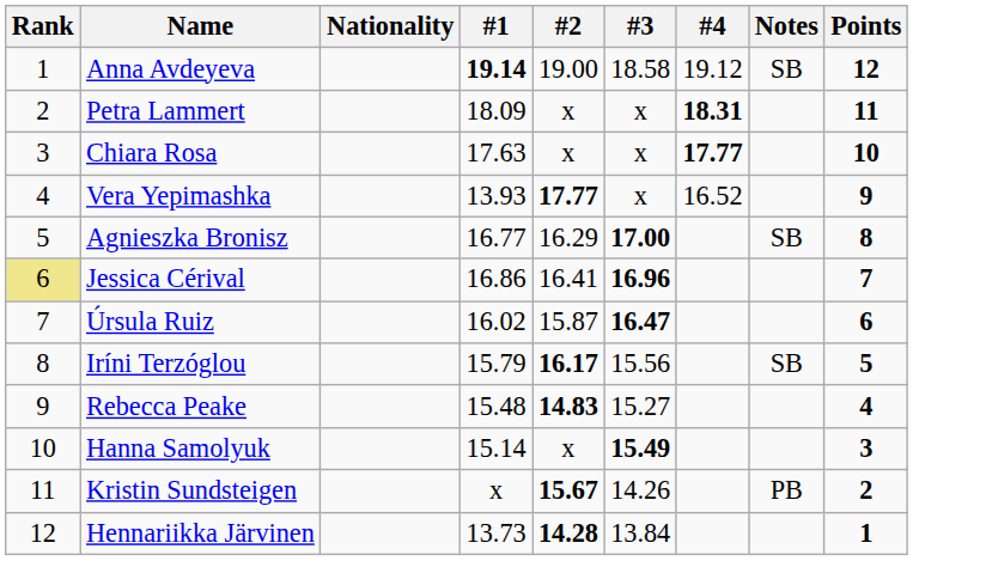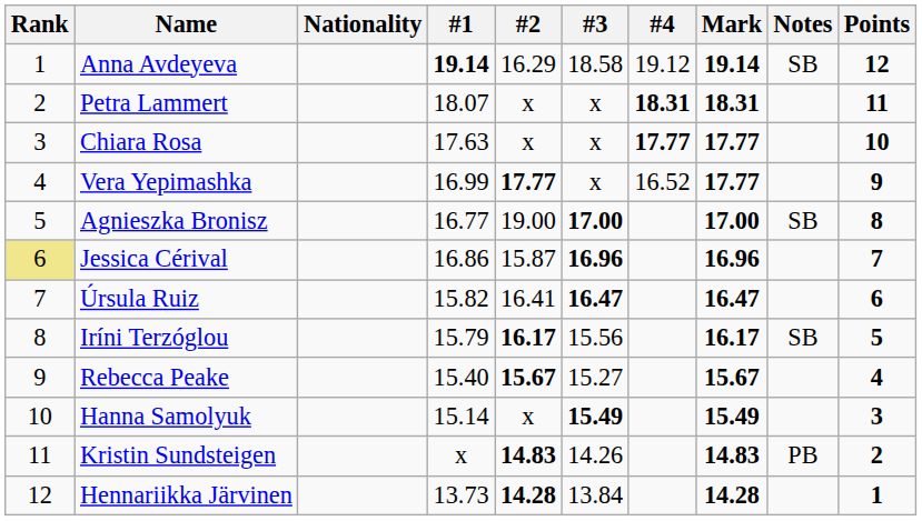+ column: Mark | 19.14 | 18.31 | 17.77 | 17.77 | 17.00 | 16.96 | 16.47 | 16.17 | 15.67 | 15.49 | 14.83 | 14.28
Anna Avdeyeva | #2: 19.00 -> 16.29
Petra Lammert | #1: 18.09 -> 18.07
Vera Yepimashka | #1: 13.93 -> 16.99
Agnieszka Bronisz | #2: 16.29 -> 19.00
Jessica Cérival | #2: 16.41 -> 15.87
Úrsula Ruiz | #1: 16.02 -> 15.82
Úrsula Ruiz | #2: 15.87 -> 16.41
Rebecca Peake | #1: 15.48 -> 15.40
Rebecca Peake | #2: 14.83 -> 15.67
Kristin Sundsteigen | #2: 15.67 -> 14.83
